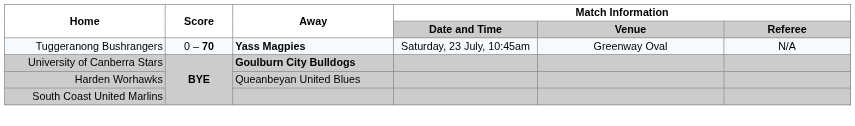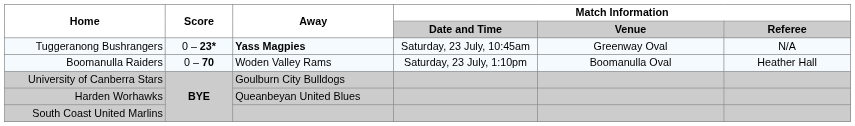Tuggeranong Bushrangers | Score: 0 – 70 -> 0 – 23*
+ row: Boomanulla Raiders | 0 – 70 | Woden Valley Rams | Saturday, 23 July, 1:10pm | Boomanulla Oval | Heather Hall
University of Canberra Stars | Away: bold -> normal
